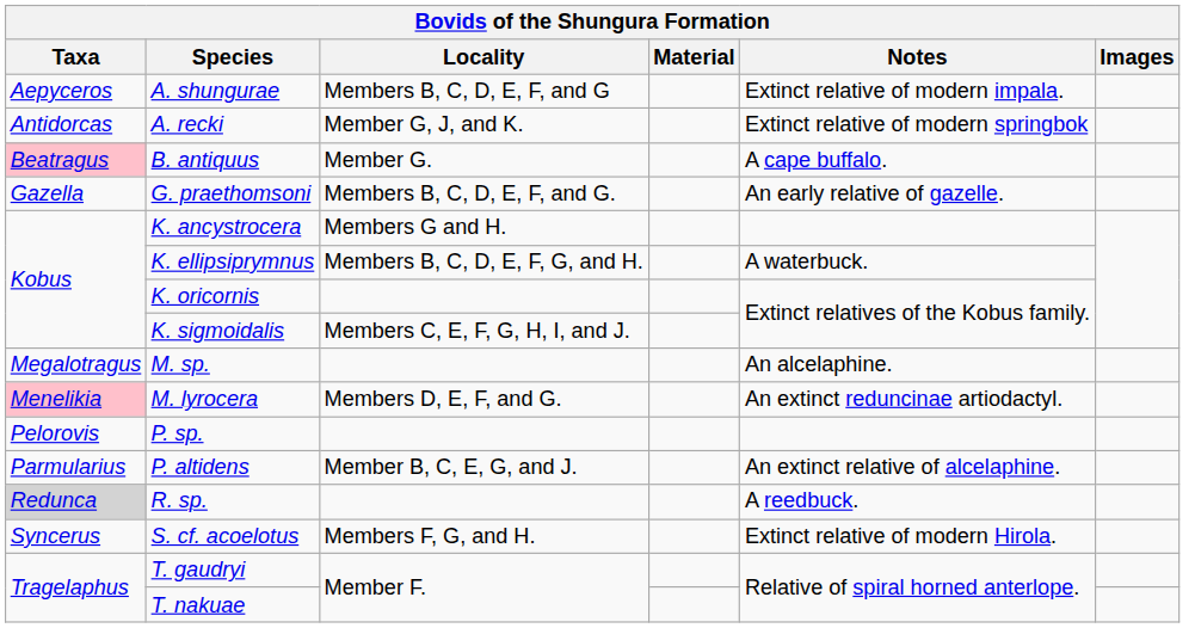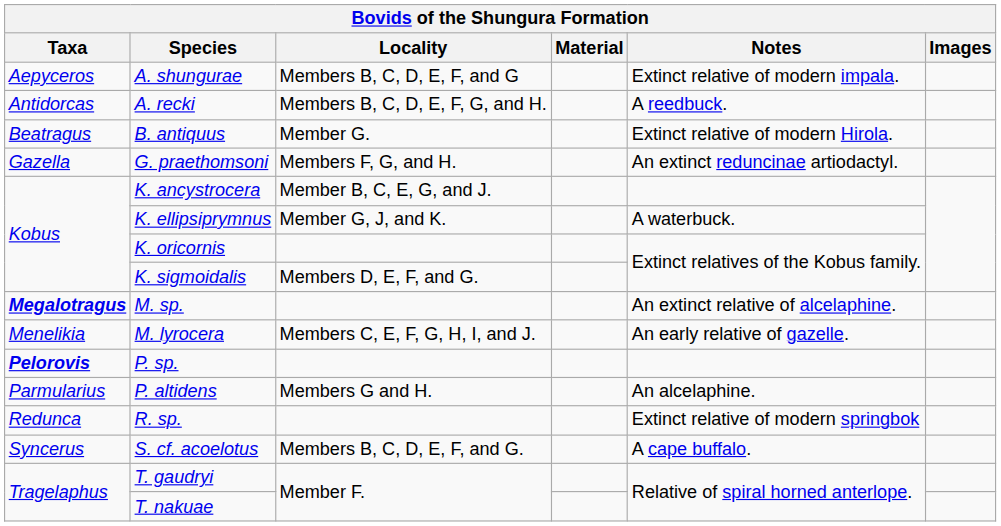A. recki | Locality: Member G, J, and K. -> Members B, C, D, E, F, G, and H.
A. recki | Notes: Extinct relative of modern springbok -> A reedbuck.
B. antiquus | Taxa: pink background -> no background
B. antiquus | Notes: A cape buffalo. -> Extinct relative of modern Hirola.
G. praethomsoni | Locality: Members B, C, D, E, F, and G. -> Members F, G, and H.
G. praethomsoni | Notes: An early relative of gazelle. -> An extinct reduncinae artiodactyl.
K. ancystrocera | Locality: Members G and H. -> Member B, C, E, G, and J.
K. ellipsiprymnus | Locality: Members B, C, D, E, F, G, and H. -> Member G, J, and K.
K. sigmoidalis | Locality: Members C, E, F, G, H, I, and J. -> Members D, E, F, and G.
M. sp. | Taxa: normal -> bold
M. sp. | Notes: An alcelaphine. -> An extinct relative of alcelaphine.
M. lyrocera | Taxa: pink background -> no background
M. lyrocera | Locality: Members D, E, F, and G. -> Members C, E, F, G, H, I, and J.
M. lyrocera | Notes: An extinct reduncinae artiodactyl. -> An early relative of gazelle.
P. sp. | Taxa: normal -> bold
P. altidens | Locality: Member B, C, E, G, and J. -> Members G and H.
P. altidens | Notes: An extinct relative of alcelaphine. -> An alcelaphine.
R. sp. | Taxa: lightgrey background -> no background
R. sp. | Notes: A reedbuck. -> Extinct relative of modern springbok
S. cf. acoelotus | Locality: Members F, G, and H. -> Members B, C, D, E, F, and G.
S. cf. acoelotus | Notes: Extinct relative of modern Hirola. -> A cape buffalo.
